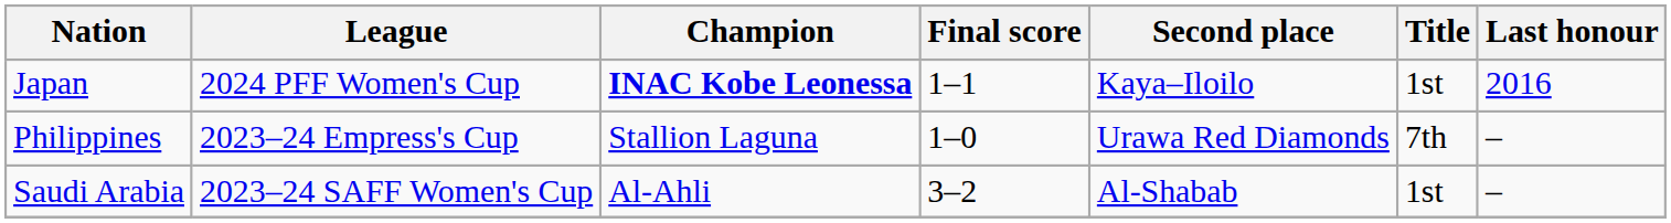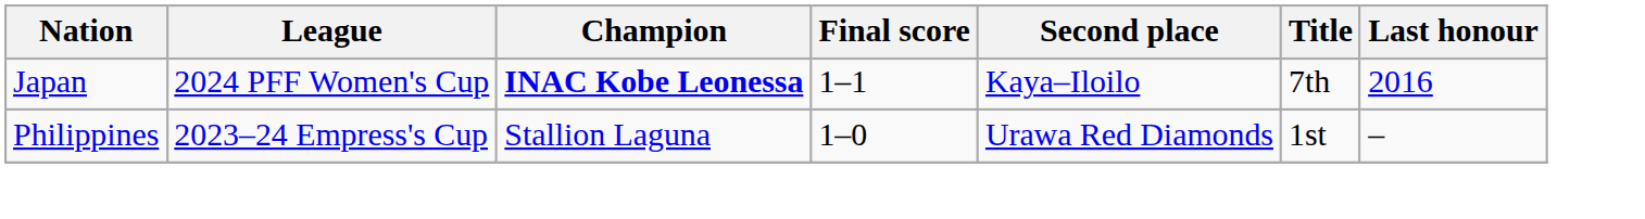Japan | Title: 1st -> 7th
Philippines | Title: 7th -> 1st
- row: Saudi Arabia | 2023–24 SAFF Women's Cup | Al-Ahli | 3–2 | Al-Shabab | 1st | –
